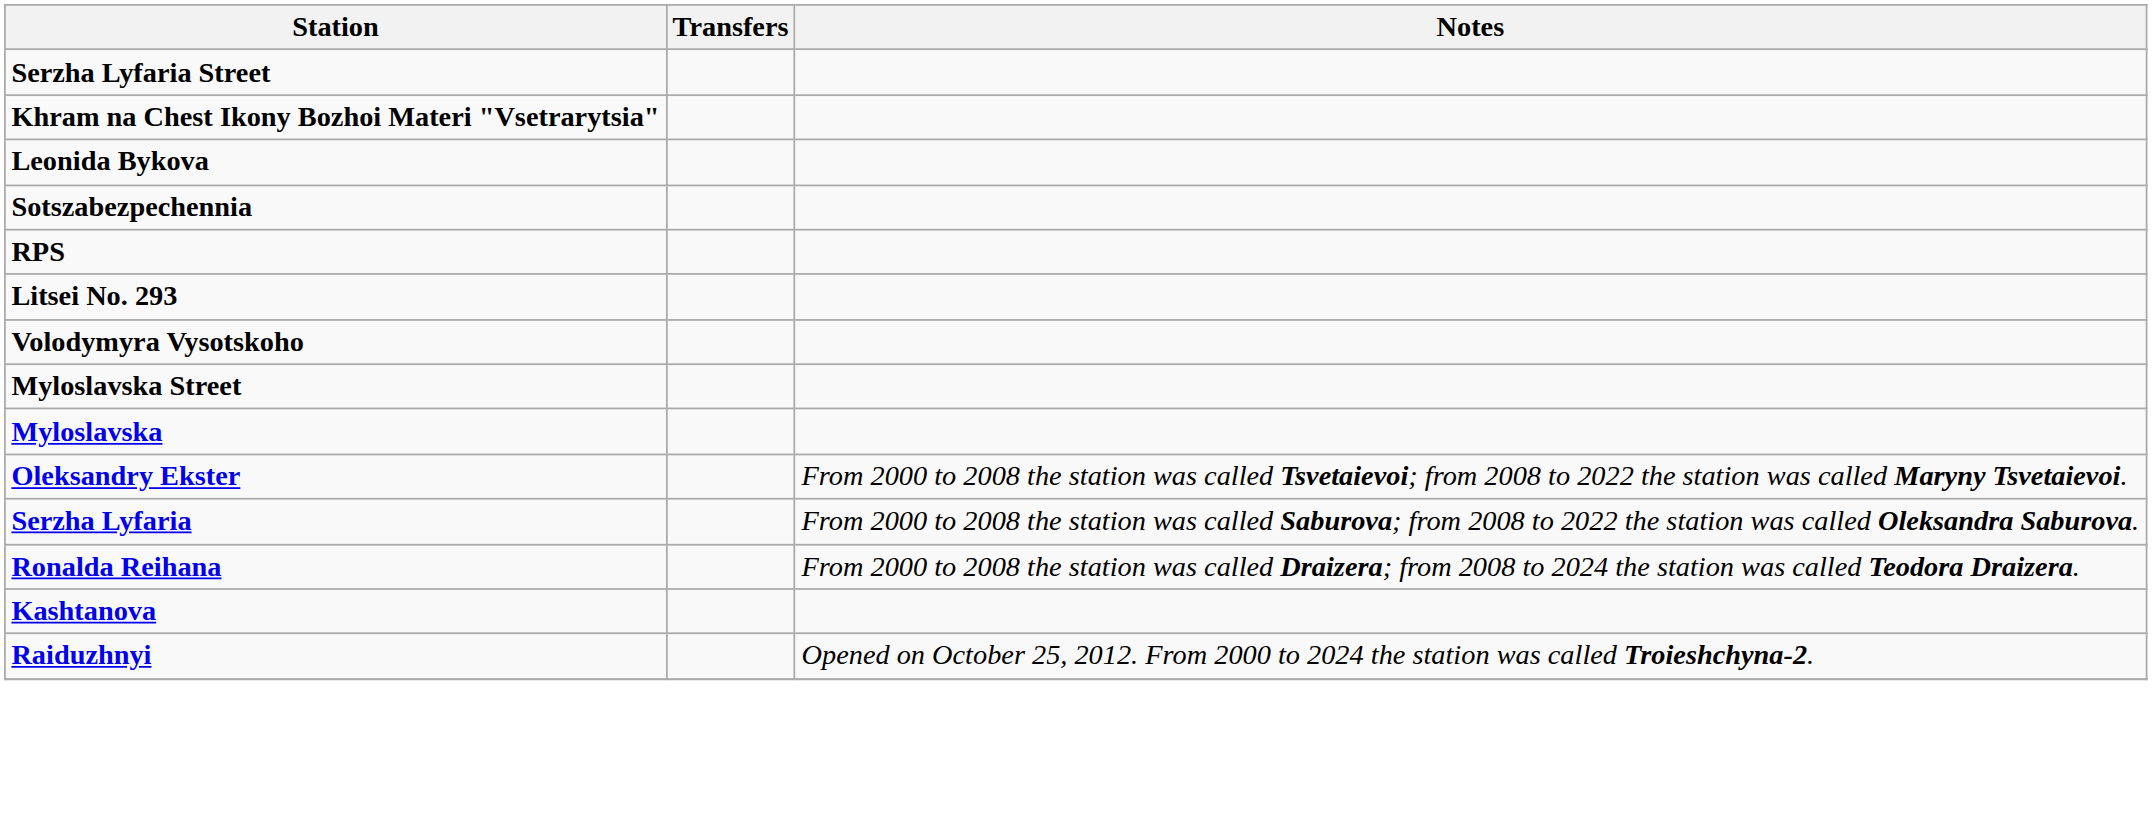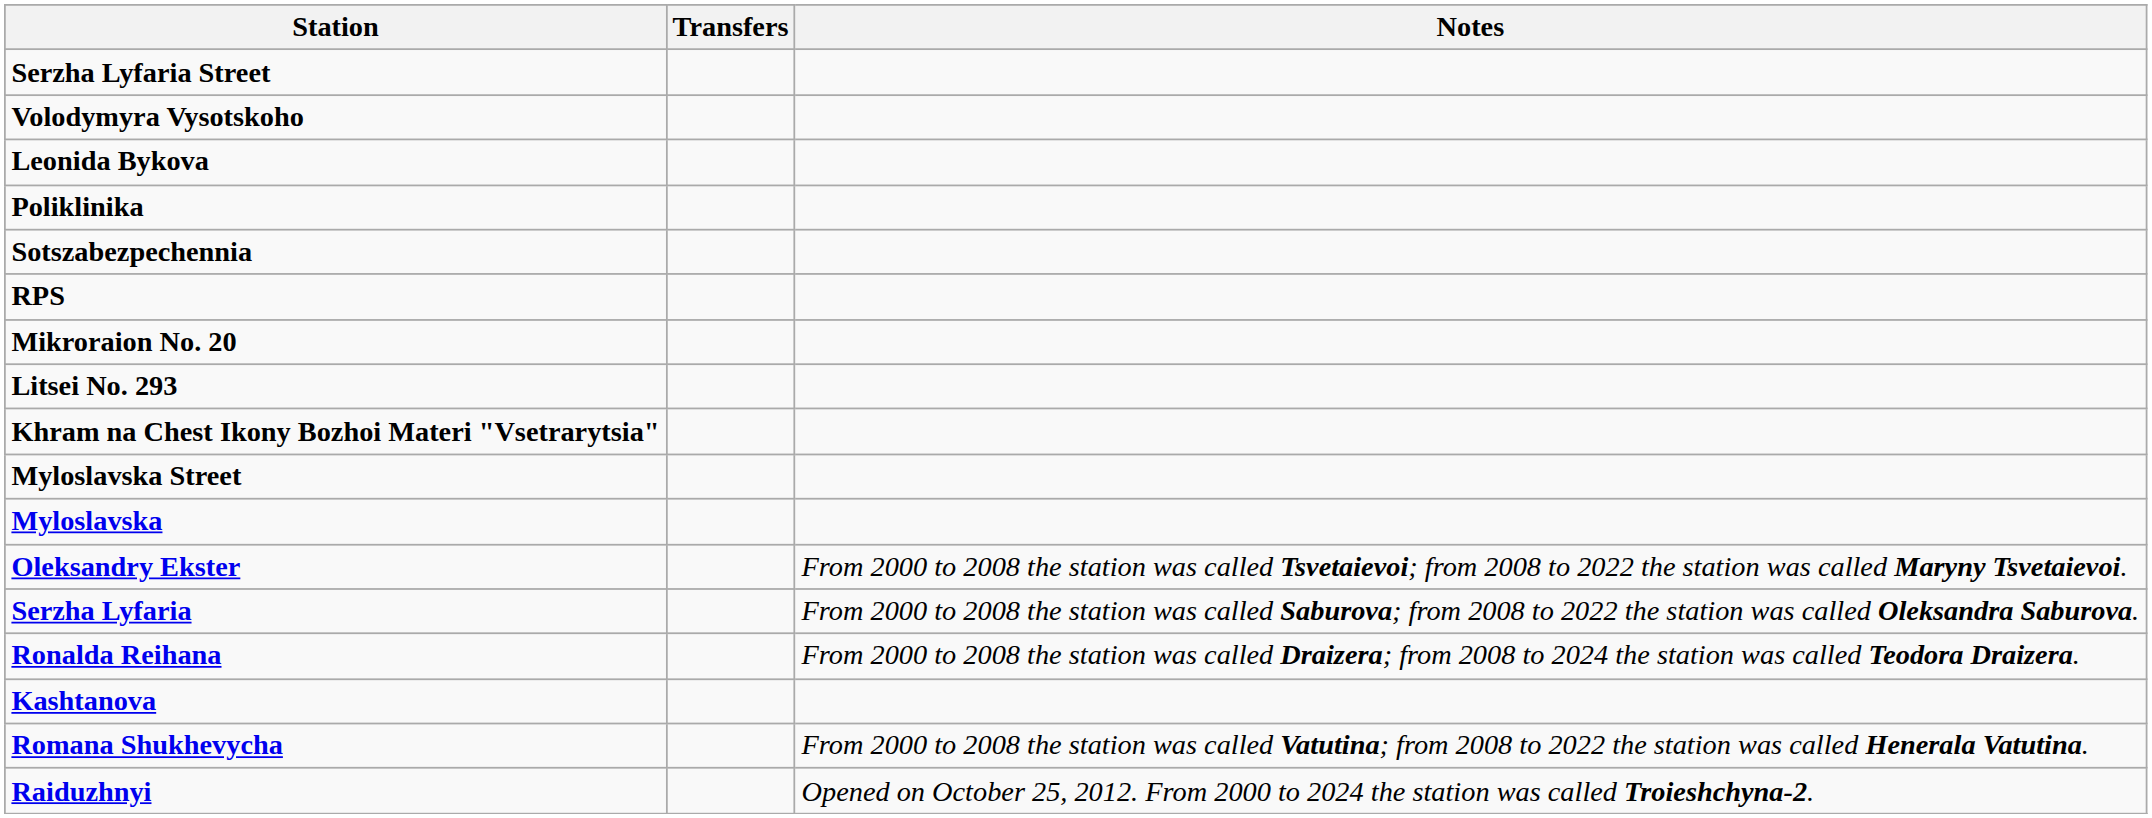rows swapped: Volodymyra Vysotskoho <-> Khram na Chest Ikony Bozhoi Materi "Vsetrarytsia"
+ row: Poliklinika
+ row: Mikroraion No. 20
+ row: Romana Shukhevycha | From 2000 to 2008 the station was called Vatutina; from 2008 to 2022 the station was called Henerala Vatutina.
